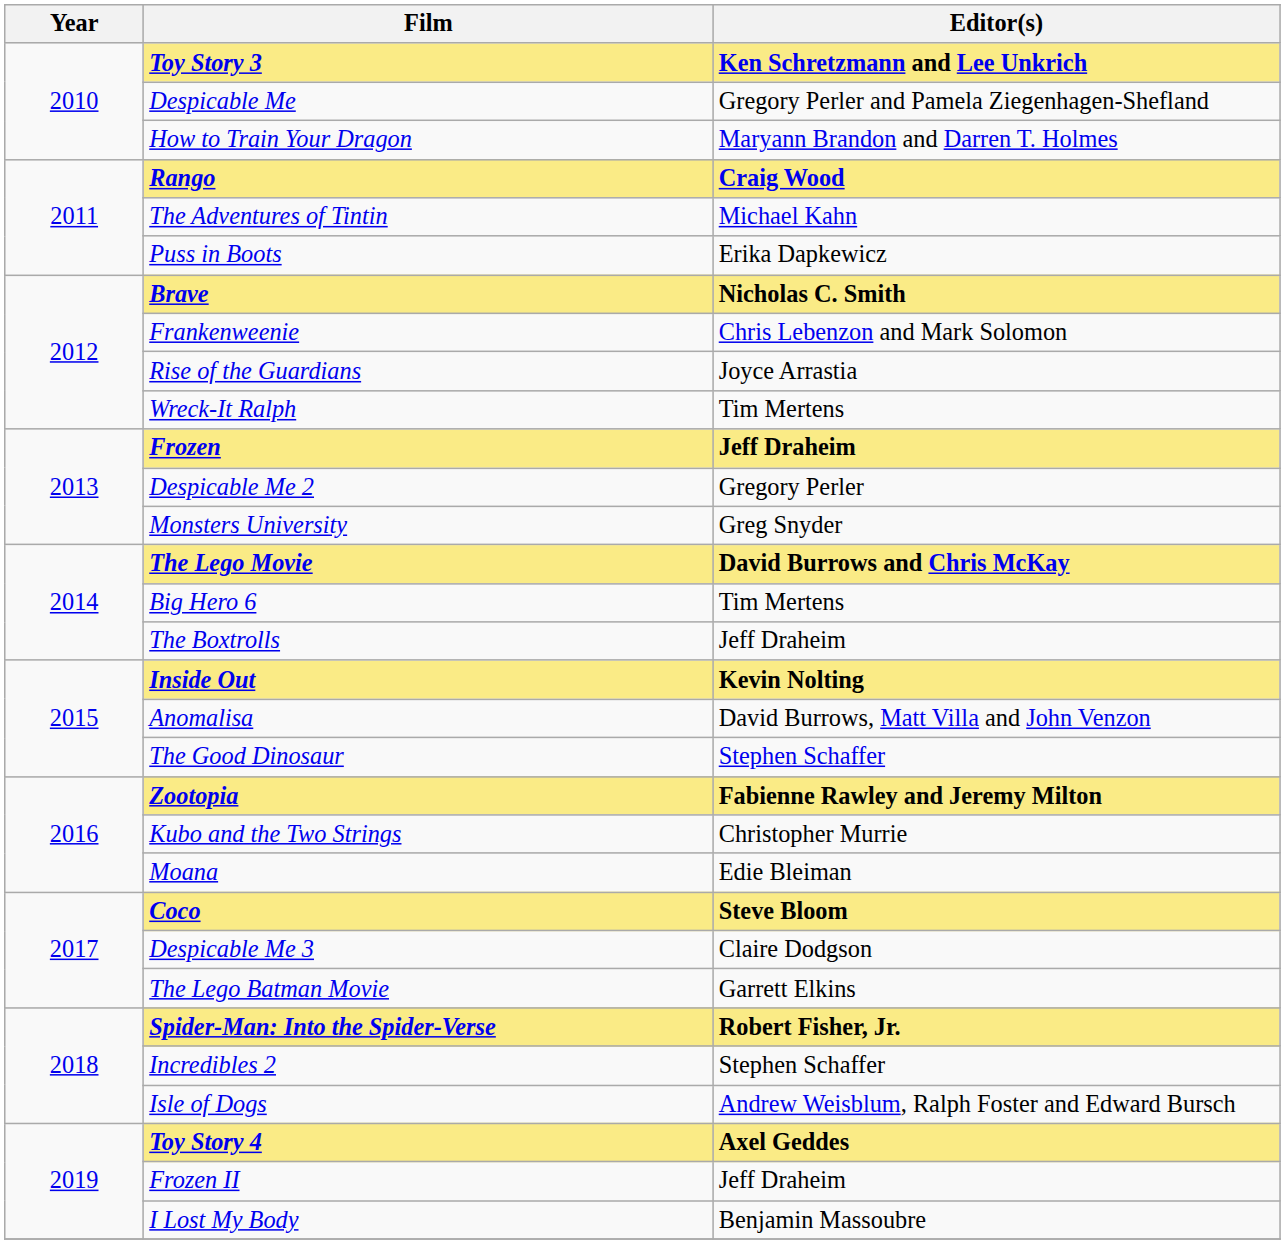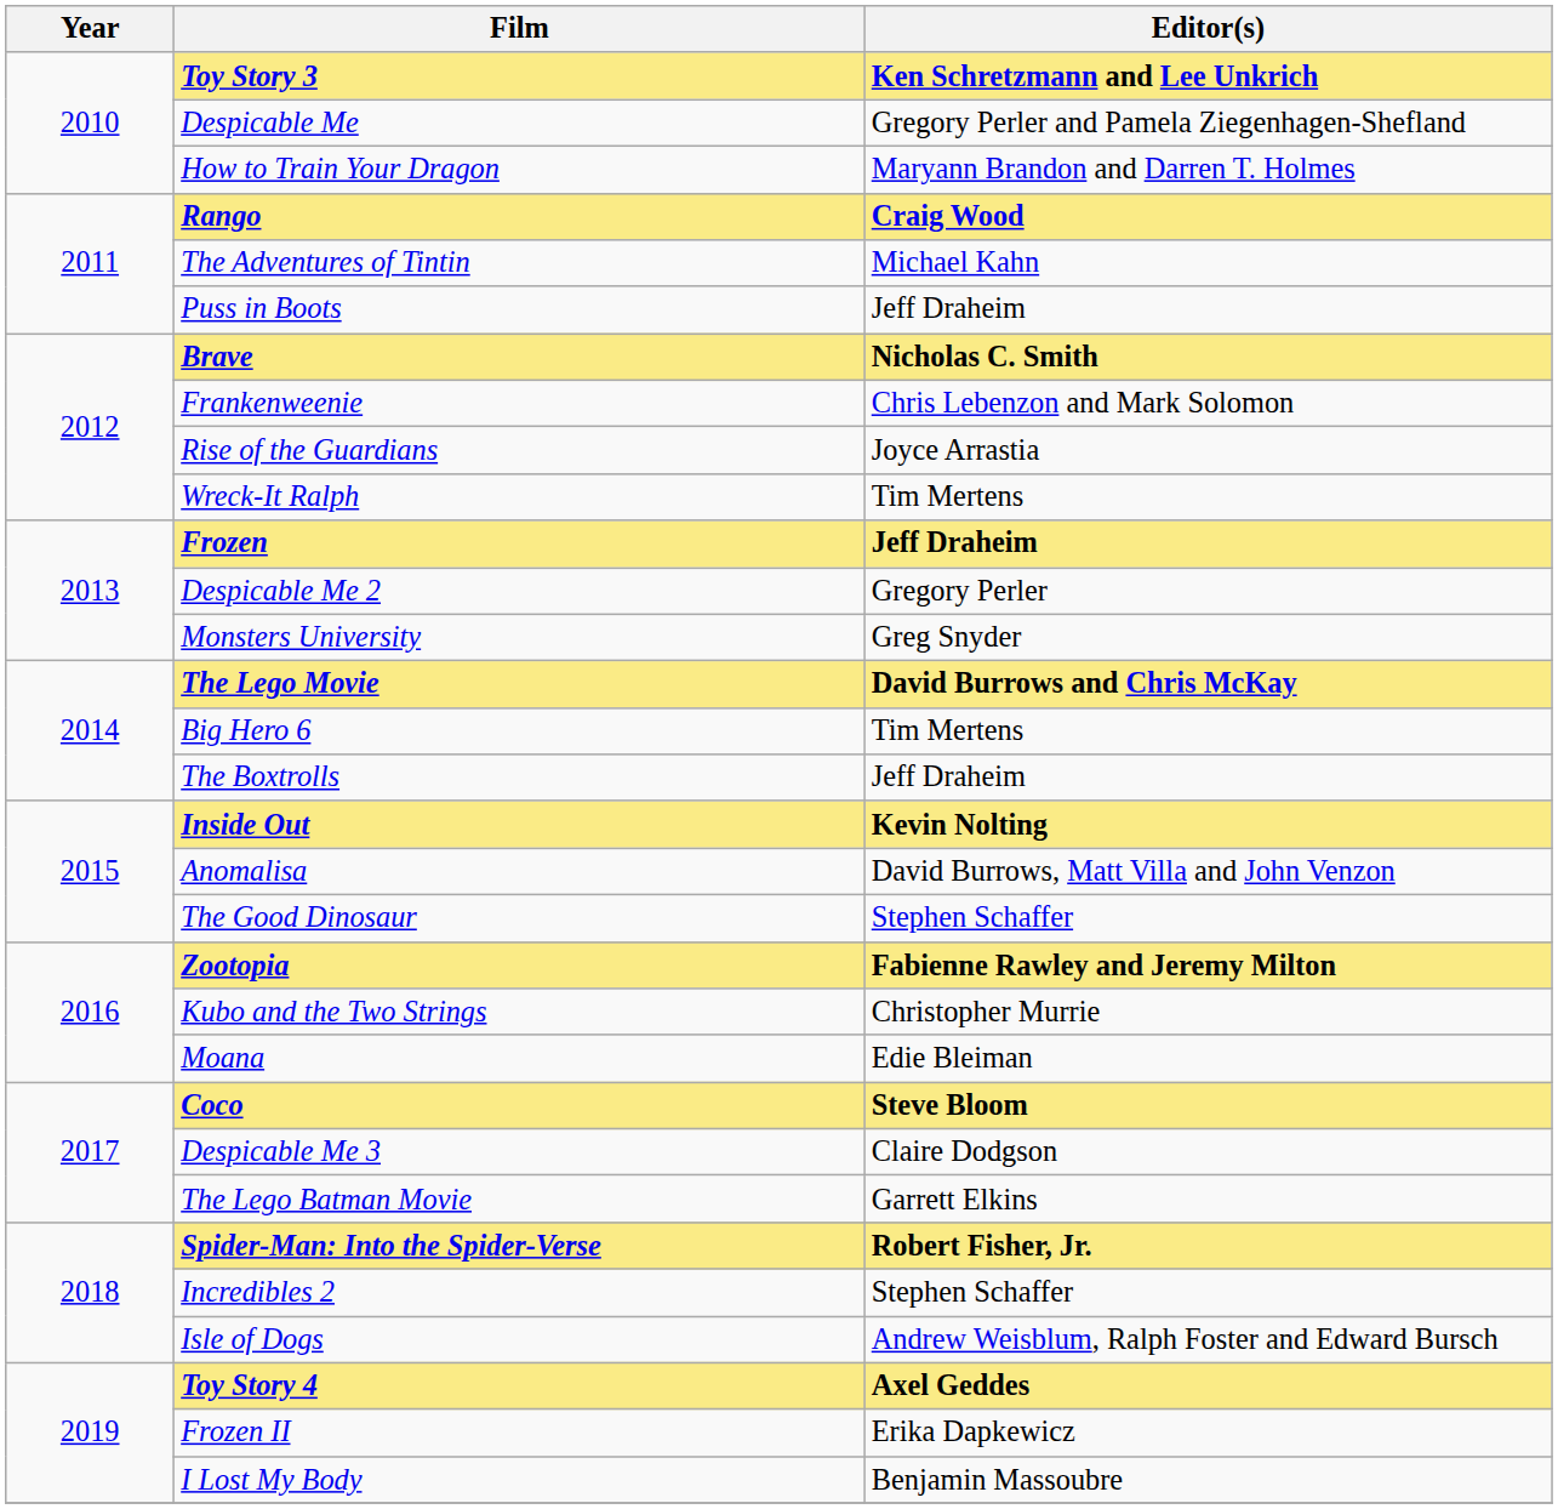Puss in Boots | Editor(s): Erika Dapkewicz -> Jeff Draheim
Frozen II | Editor(s): Jeff Draheim -> Erika Dapkewicz
